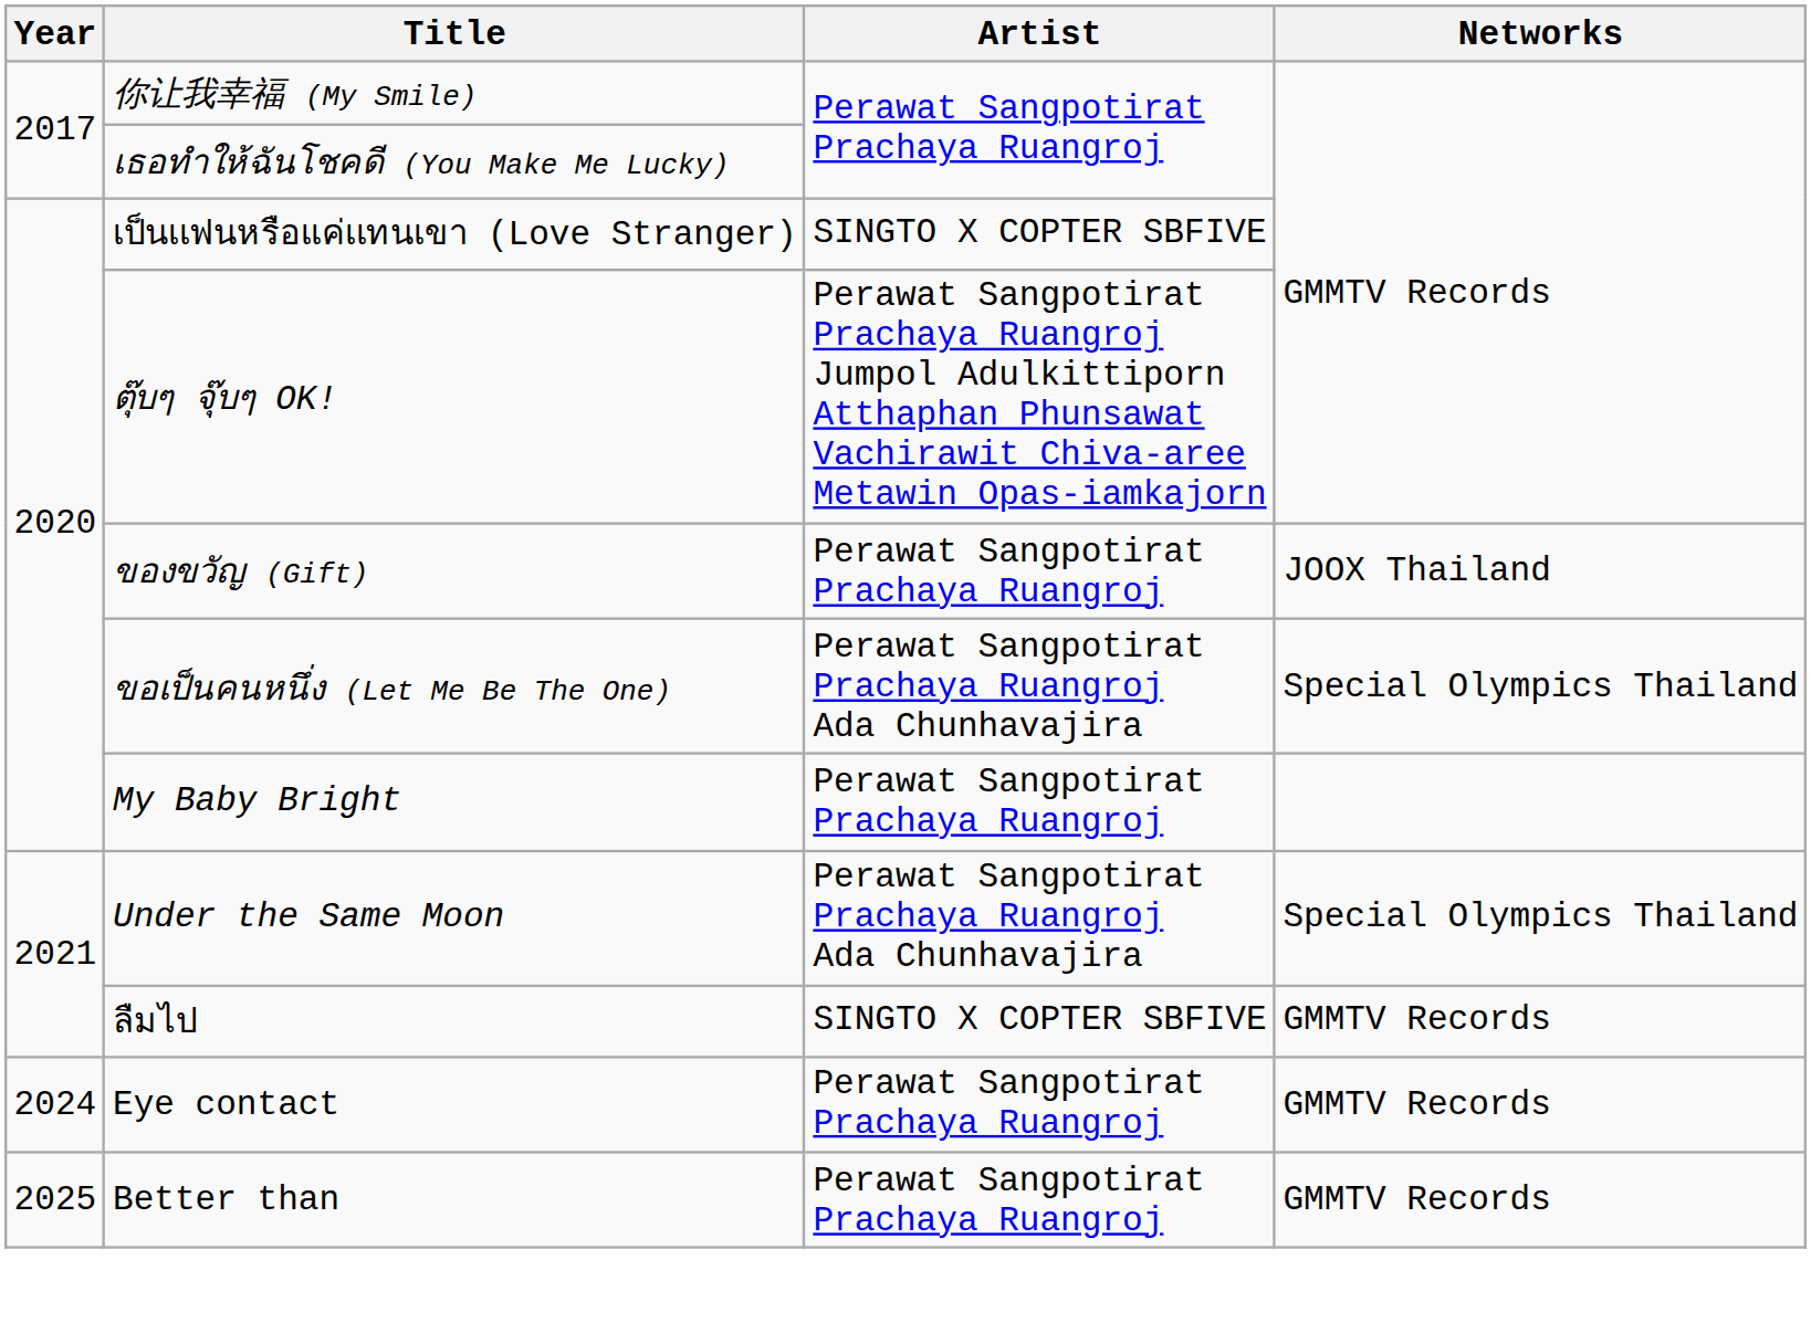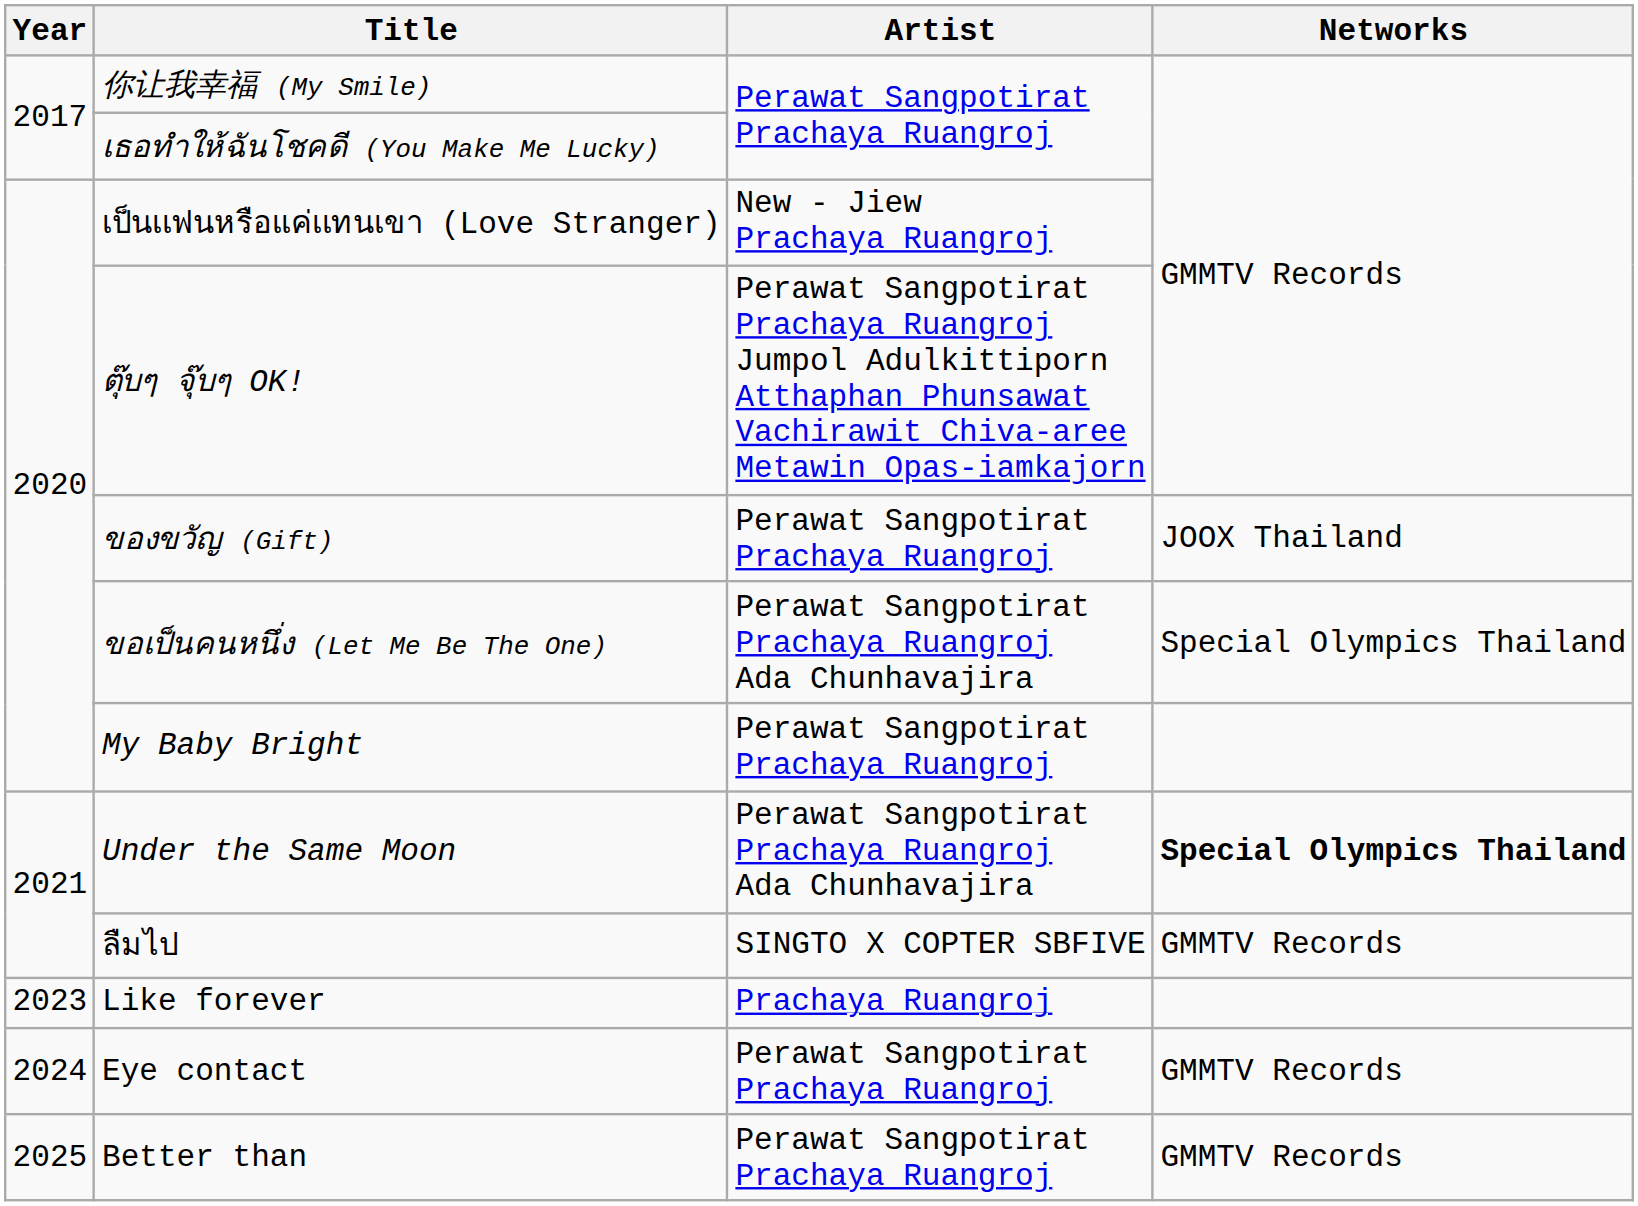เป็นเเฟนหรือเเค่เเทนเขา (Love Stranger) | Artist: SINGTO X COPTER SBFIVE -> New - Jiew Prachaya Ruangroj
Under the Same Moon | Networks: normal -> bold
+ row: 2023 | Like forever | Prachaya Ruangroj
